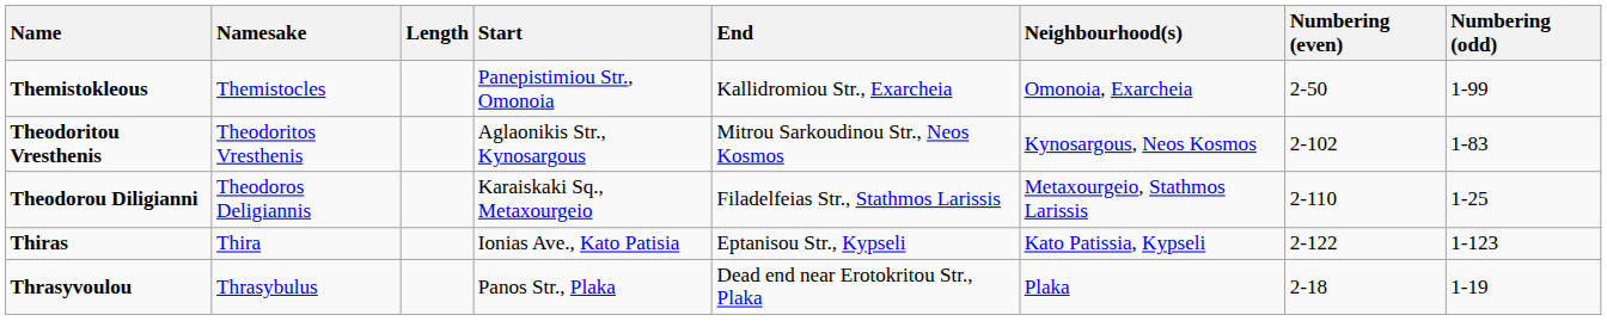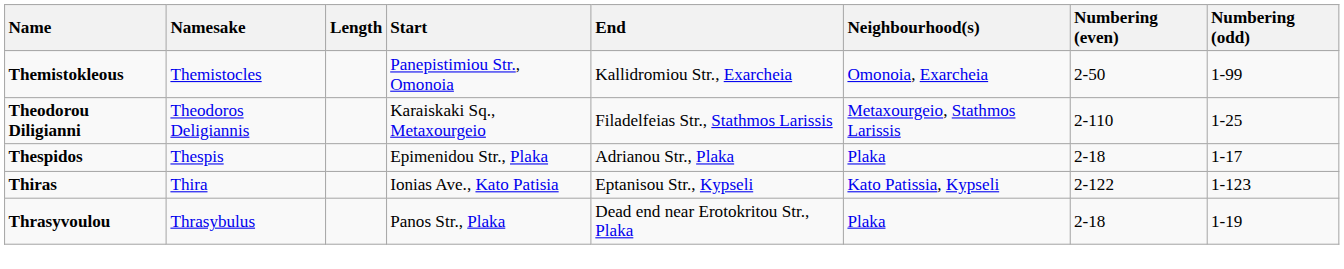- row: Theodoritou Vresthenis | Theodoritos Vresthenis | Aglaonikis Str., Kynosargous | Mitrou Sarkoudinou Str., Neos Kosmos | Kynosargous, Neos Kosmos | 2-102 | 1-83
+ row: Thespidos | Thespis | Epimenidou Str., Plaka | Adrianou Str., Plaka | Plaka | 2-18 | 1-17
